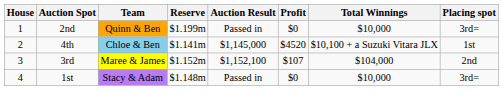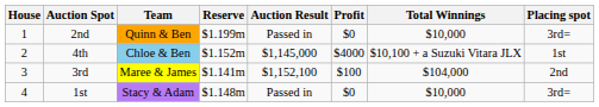4th | Reserve: $1.141m -> $1.152m
4th | Profit: $4520 -> $4000
3rd | Reserve: $1.152m -> $1.141m
3rd | Profit: $107 -> $100
